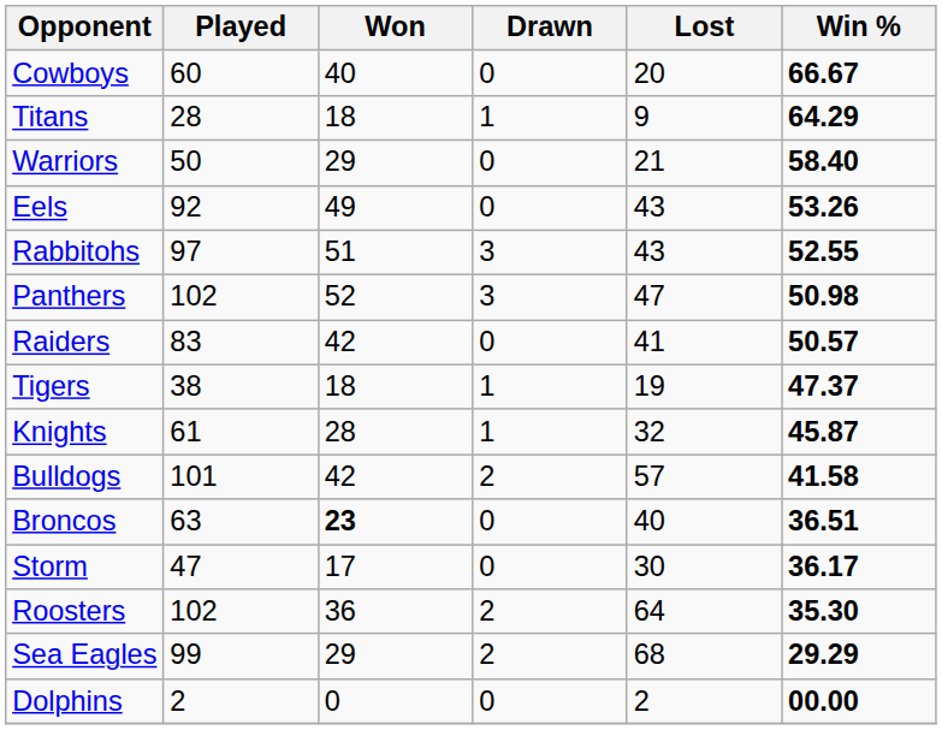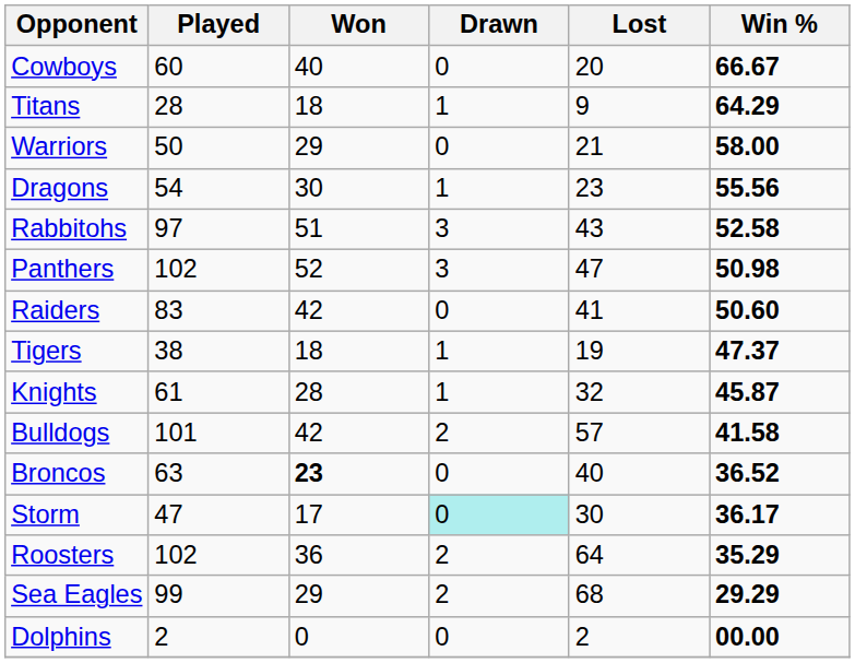Warriors | Win %: 58.40 -> 58.00
+ row: Dragons | 54 | 30 | 1 | 23 | 55.56
- row: Eels | 92 | 49 | 0 | 43 | 53.26
Rabbitohs | Win %: 52.55 -> 52.58
Raiders | Win %: 50.57 -> 50.60
Broncos | Win %: 36.51 -> 36.52
Storm | Drawn: no background -> paleturquoise background
Roosters | Win %: 35.30 -> 35.29
